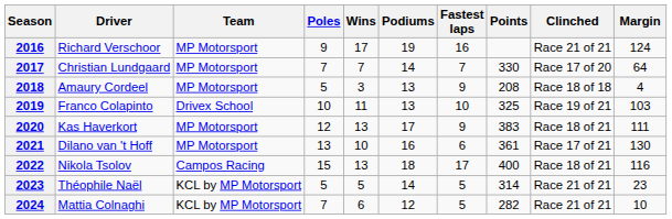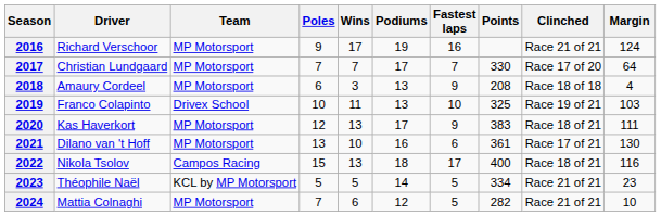2017 | Podiums: 14 -> 17
2018 | Poles: 5 -> 6
2023 | Points: 314 -> 334
2024 | Team: KCL by MP Motorsport -> MP Motorsport
